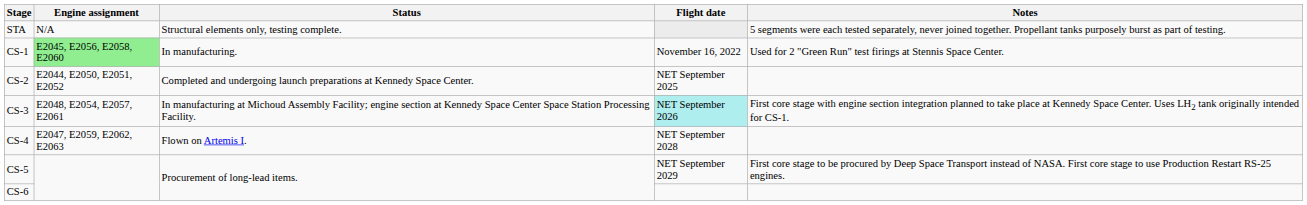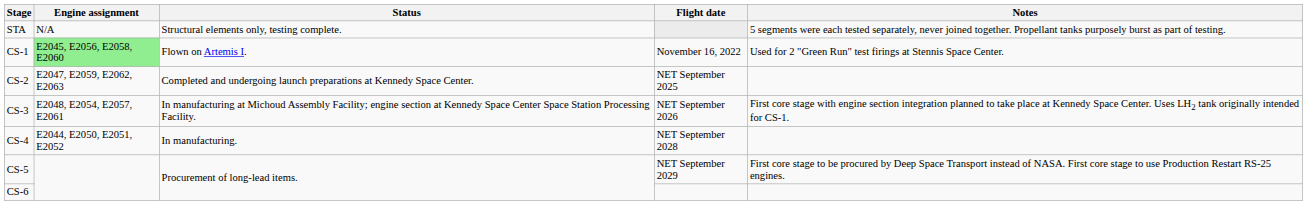CS-1 | Status: In manufacturing. -> Flown on Artemis I.
CS-2 | Engine assignment: E2044, E2050, E2051, E2052 -> E2047, E2059, E2062, E2063
CS-3 | Flight date: paleturquoise background -> no background
CS-4 | Engine assignment: E2047, E2059, E2062, E2063 -> E2044, E2050, E2051, E2052
CS-4 | Status: Flown on Artemis I. -> In manufacturing.
